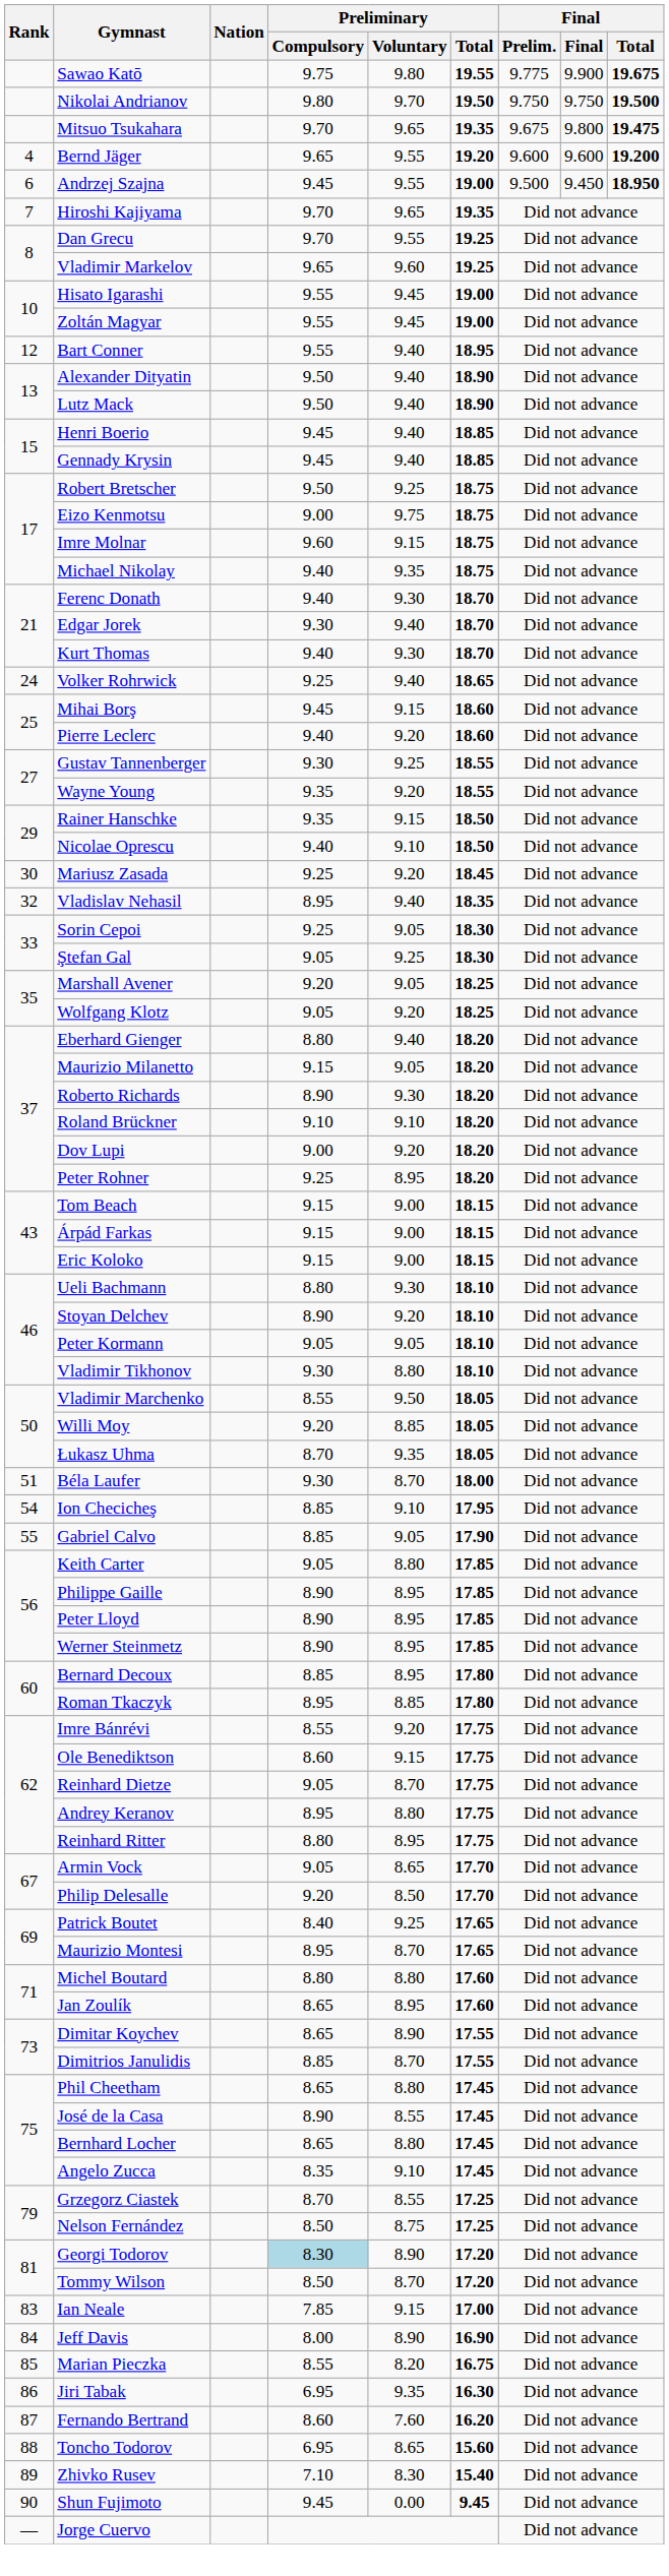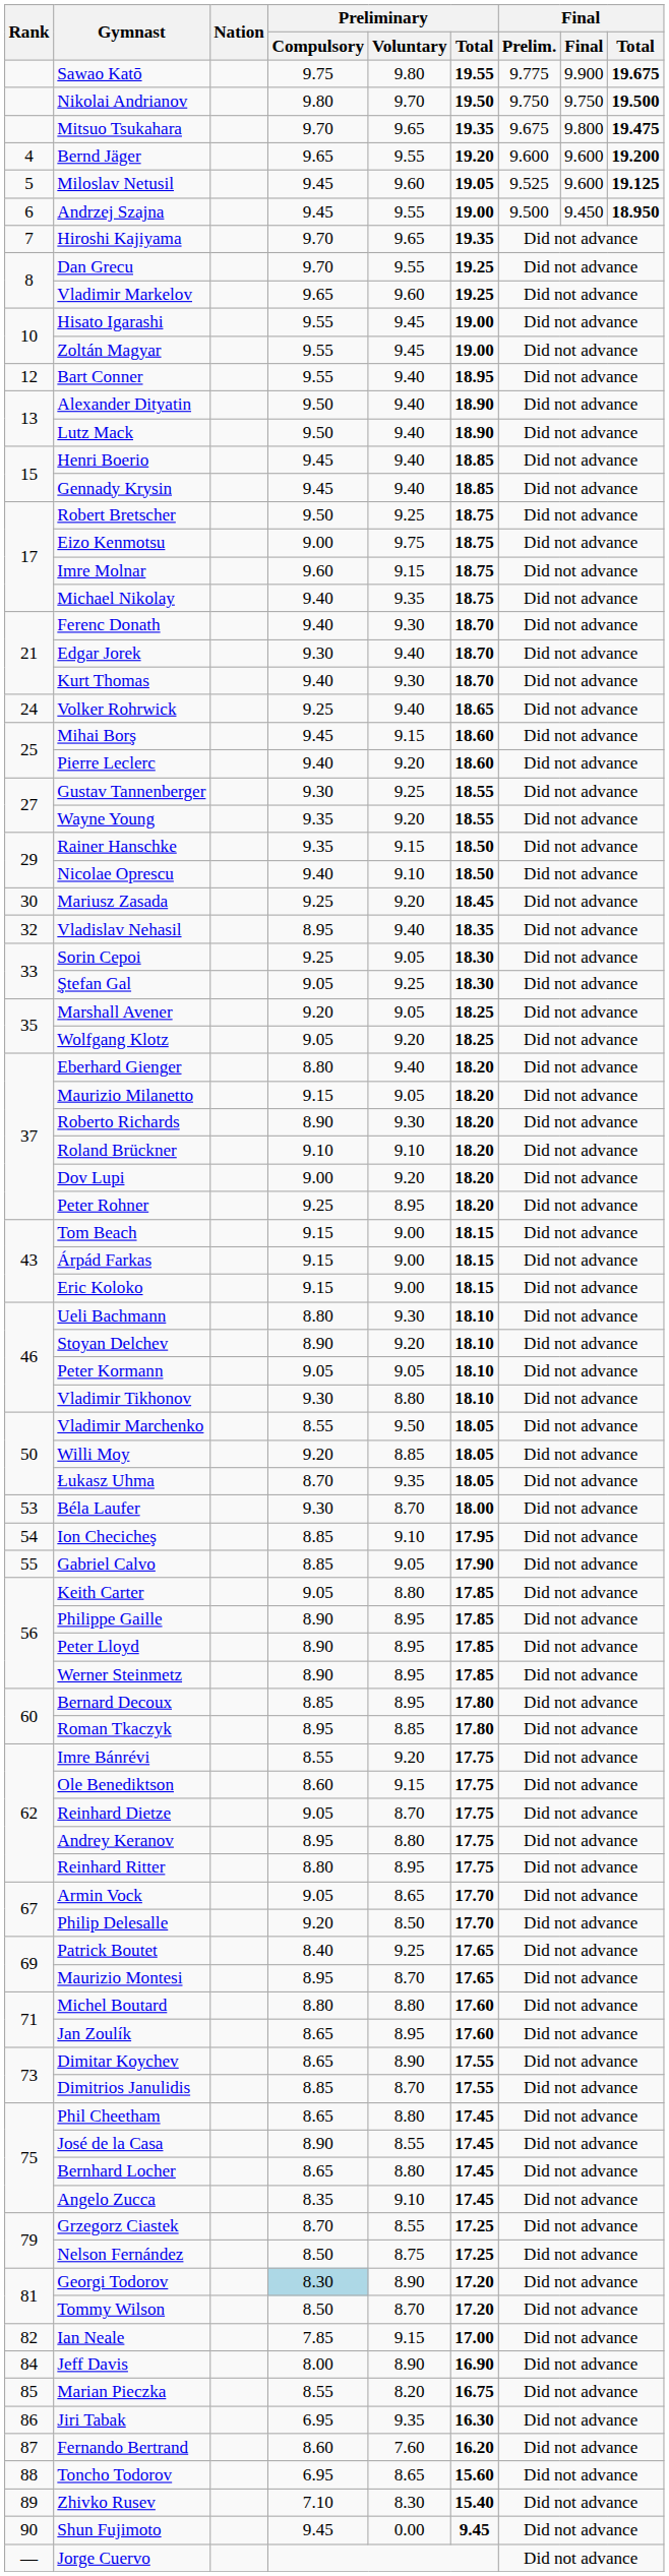+ row: 5 | Miloslav Netusil | 9.45 | 9.60 | 19.05 | 9.525 | 9.600 | 19.125
Béla Laufer | Rank: 51 -> 53
Ian Neale | Rank: 83 -> 82
